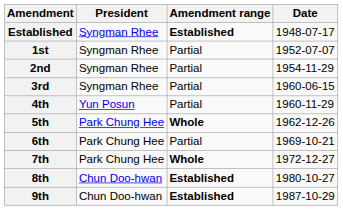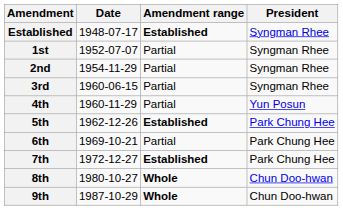columns swapped: Date <-> President
5th | Amendment range: Whole -> Established
7th | Amendment range: Whole -> Established
8th | Amendment range: Established -> Whole
9th | Amendment range: Established -> Whole
